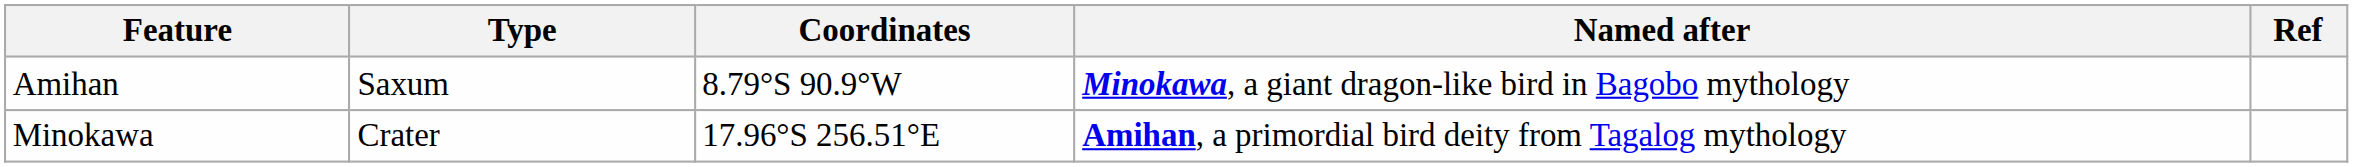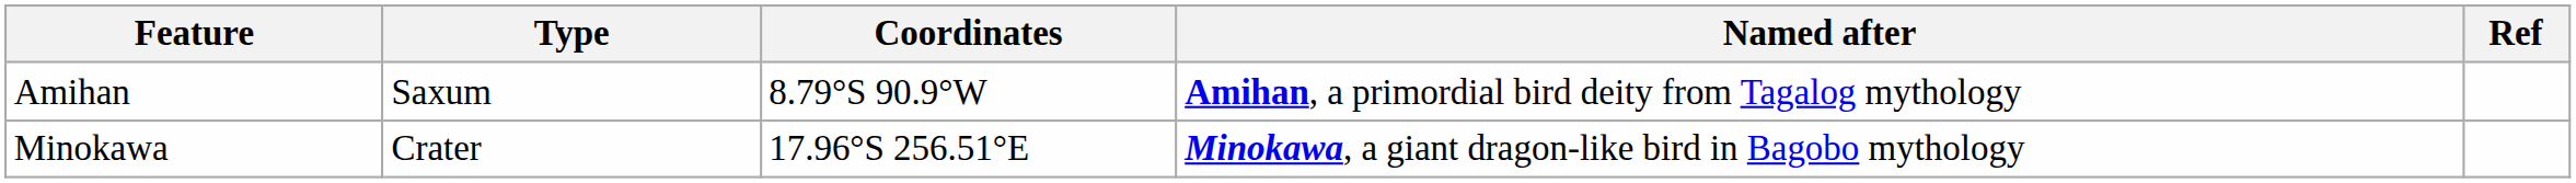Amihan | Named after: Minokawa, a giant dragon-like bird in Bagobo mythology -> Amihan, a primordial bird deity from Tagalog mythology
Minokawa | Named after: Amihan, a primordial bird deity from Tagalog mythology -> Minokawa, a giant dragon-like bird in Bagobo mythology
